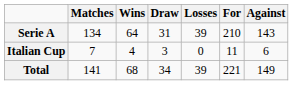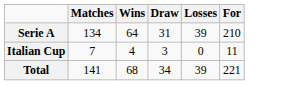- column: Against | 143 | 6 | 149
